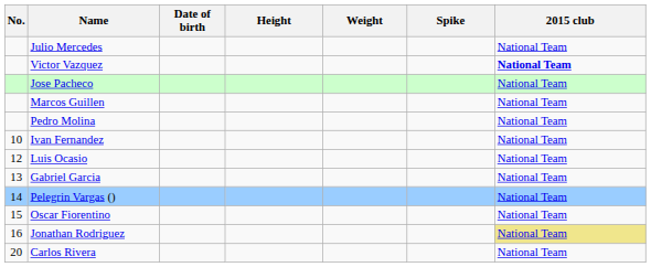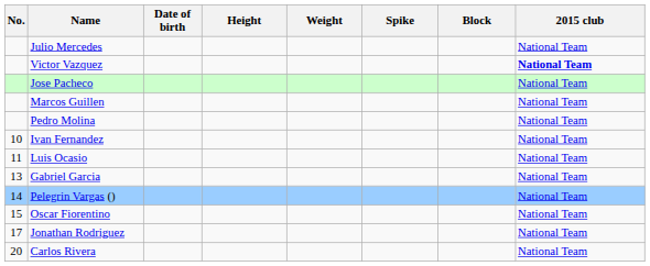+ column: Block
Luis Ocasio | No.: 12 -> 11
Jonathan Rodriguez | No.: 16 -> 17
Jonathan Rodriguez | 2015 club: khaki background -> no background
